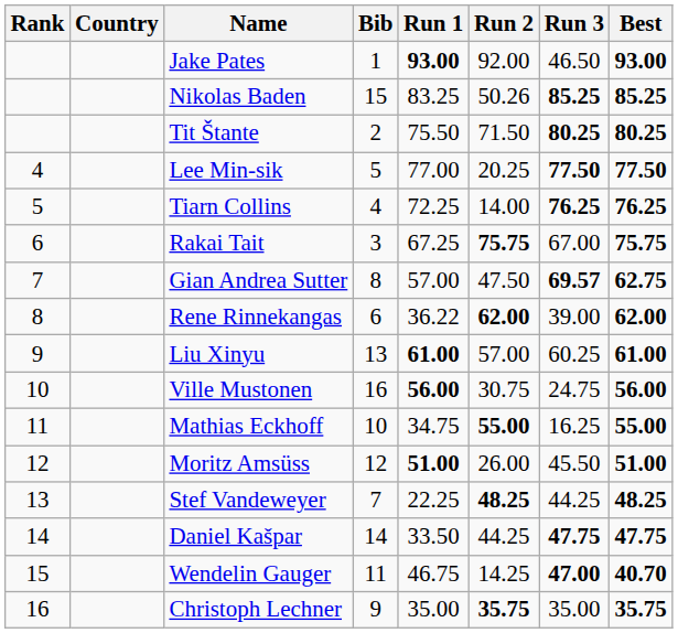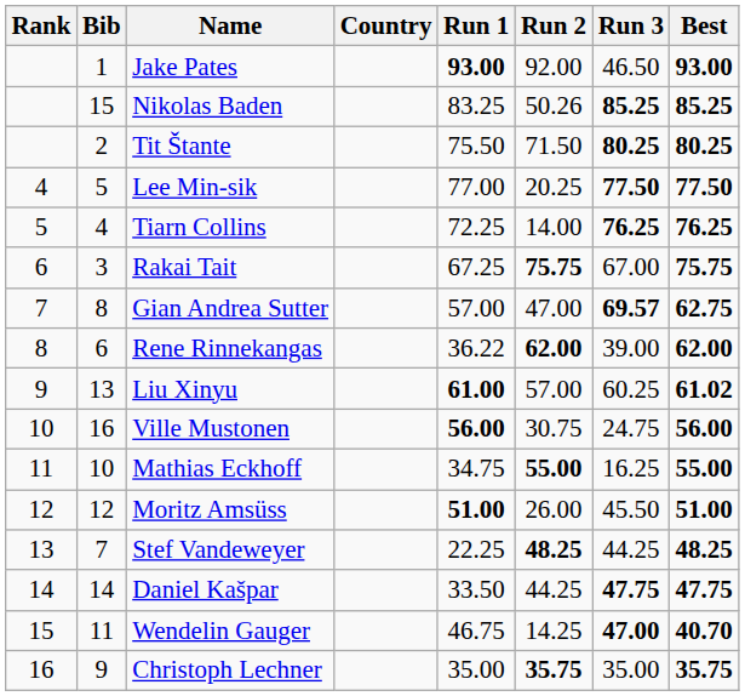columns swapped: Bib <-> Country
Gian Andrea Sutter | Run 2: 47.50 -> 47.00
Liu Xinyu | Best: 61.00 -> 61.02
